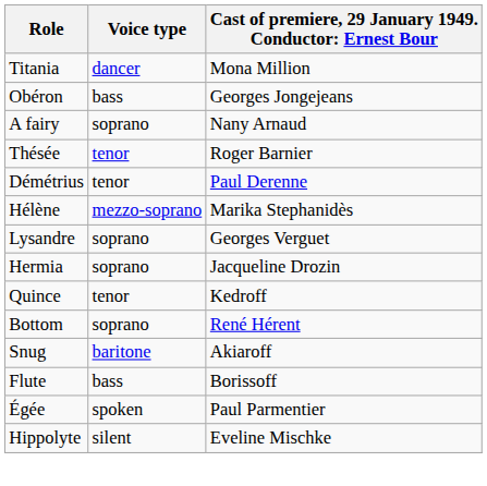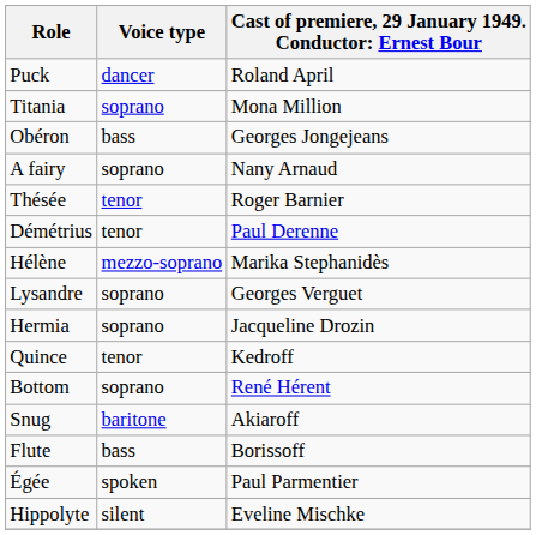+ row: Puck | dancer | Roland April
Titania | Voice type: dancer -> soprano
